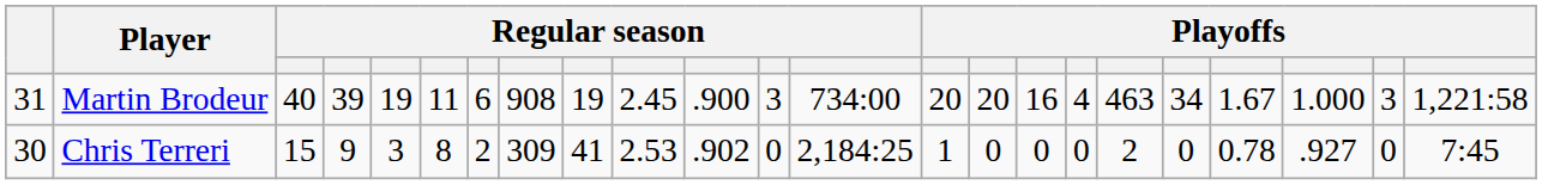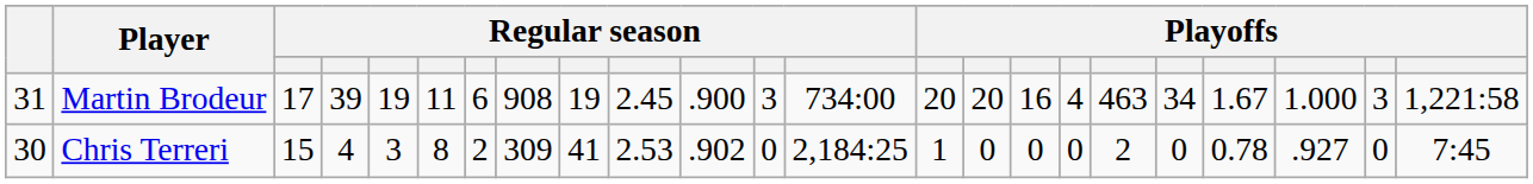Martin Brodeur | column 3: 40 -> 17
Chris Terreri | column 4: 9 -> 4
